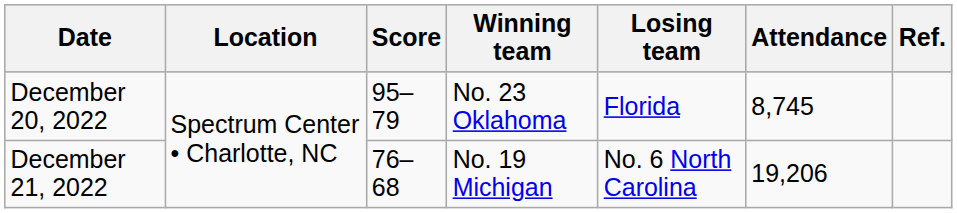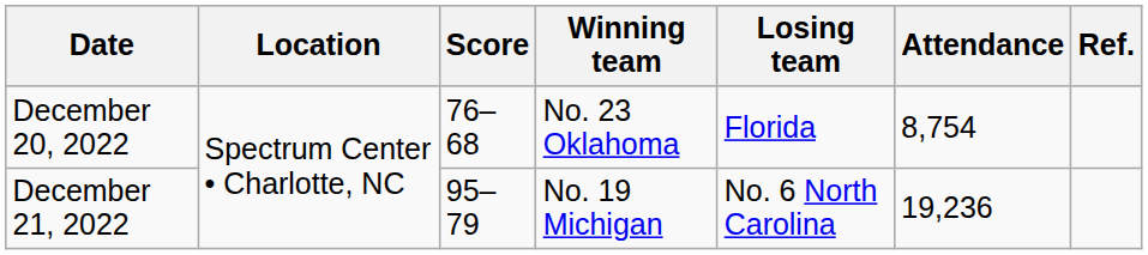December 20, 2022 | Score: 95–79 -> 76–68
December 20, 2022 | Attendance: 8,745 -> 8,754
December 21, 2022 | Score: 76–68 -> 95–79
December 21, 2022 | Attendance: 19,206 -> 19,236
